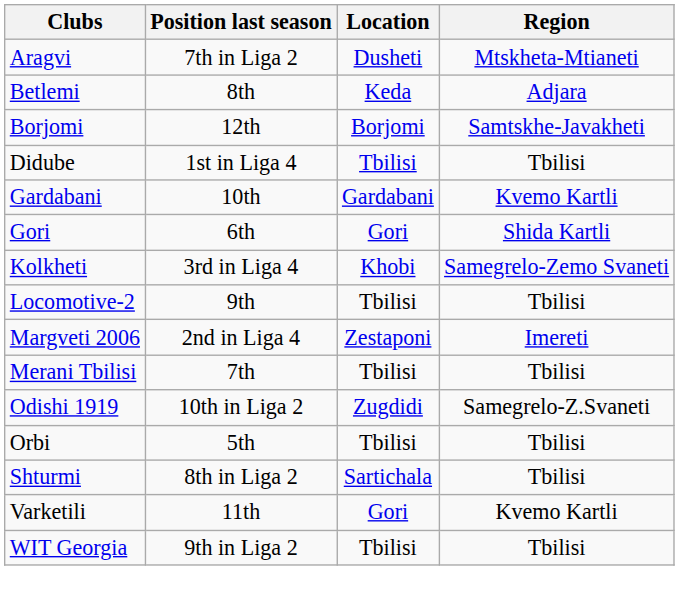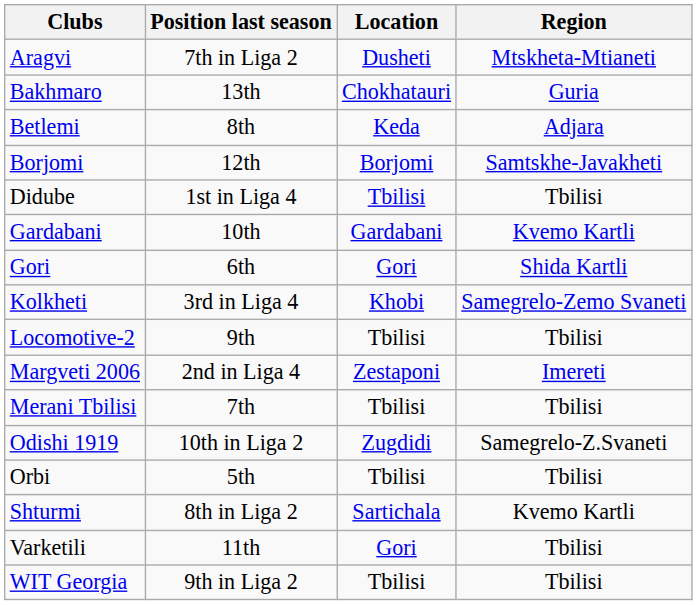+ row: Bakhmaro | 13th | Chokhatauri | Guria
Shturmi | Region: Tbilisi -> Kvemo Kartli
Varketili | Region: Kvemo Kartli -> Tbilisi
